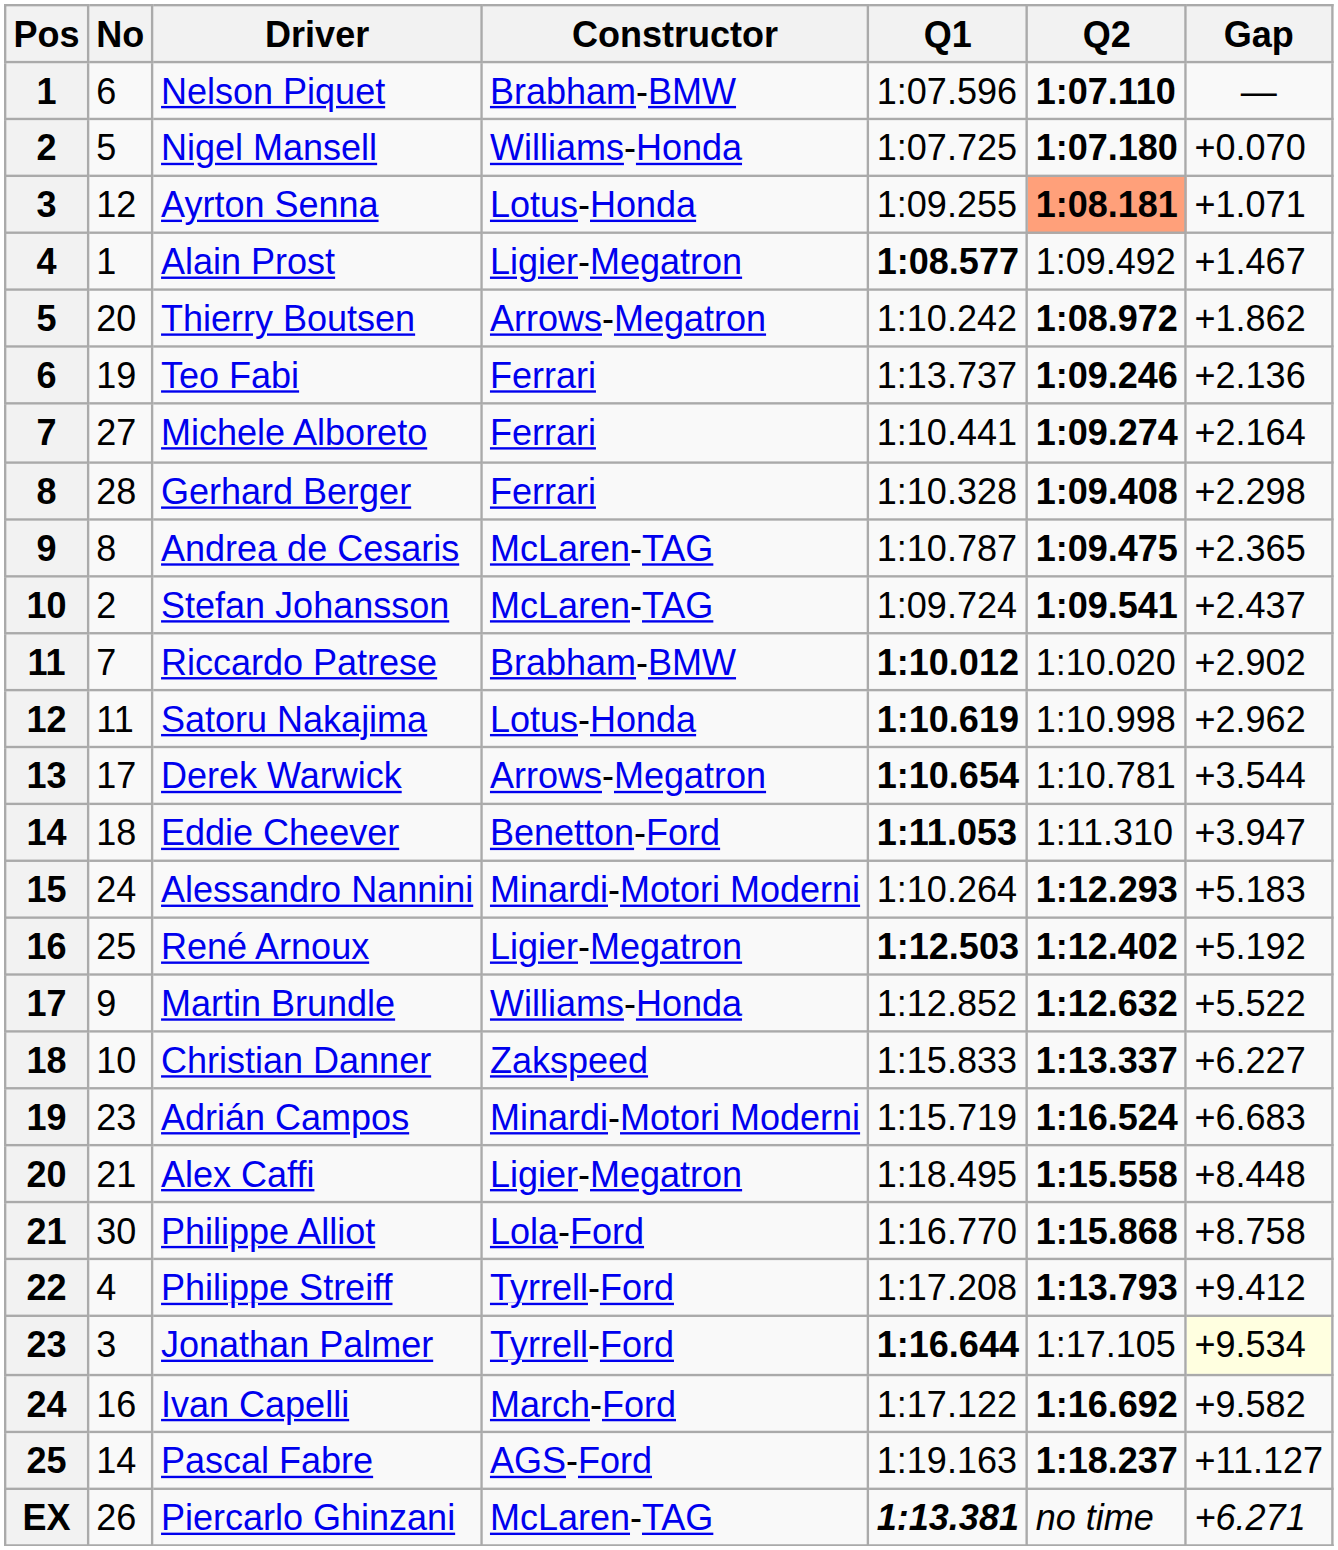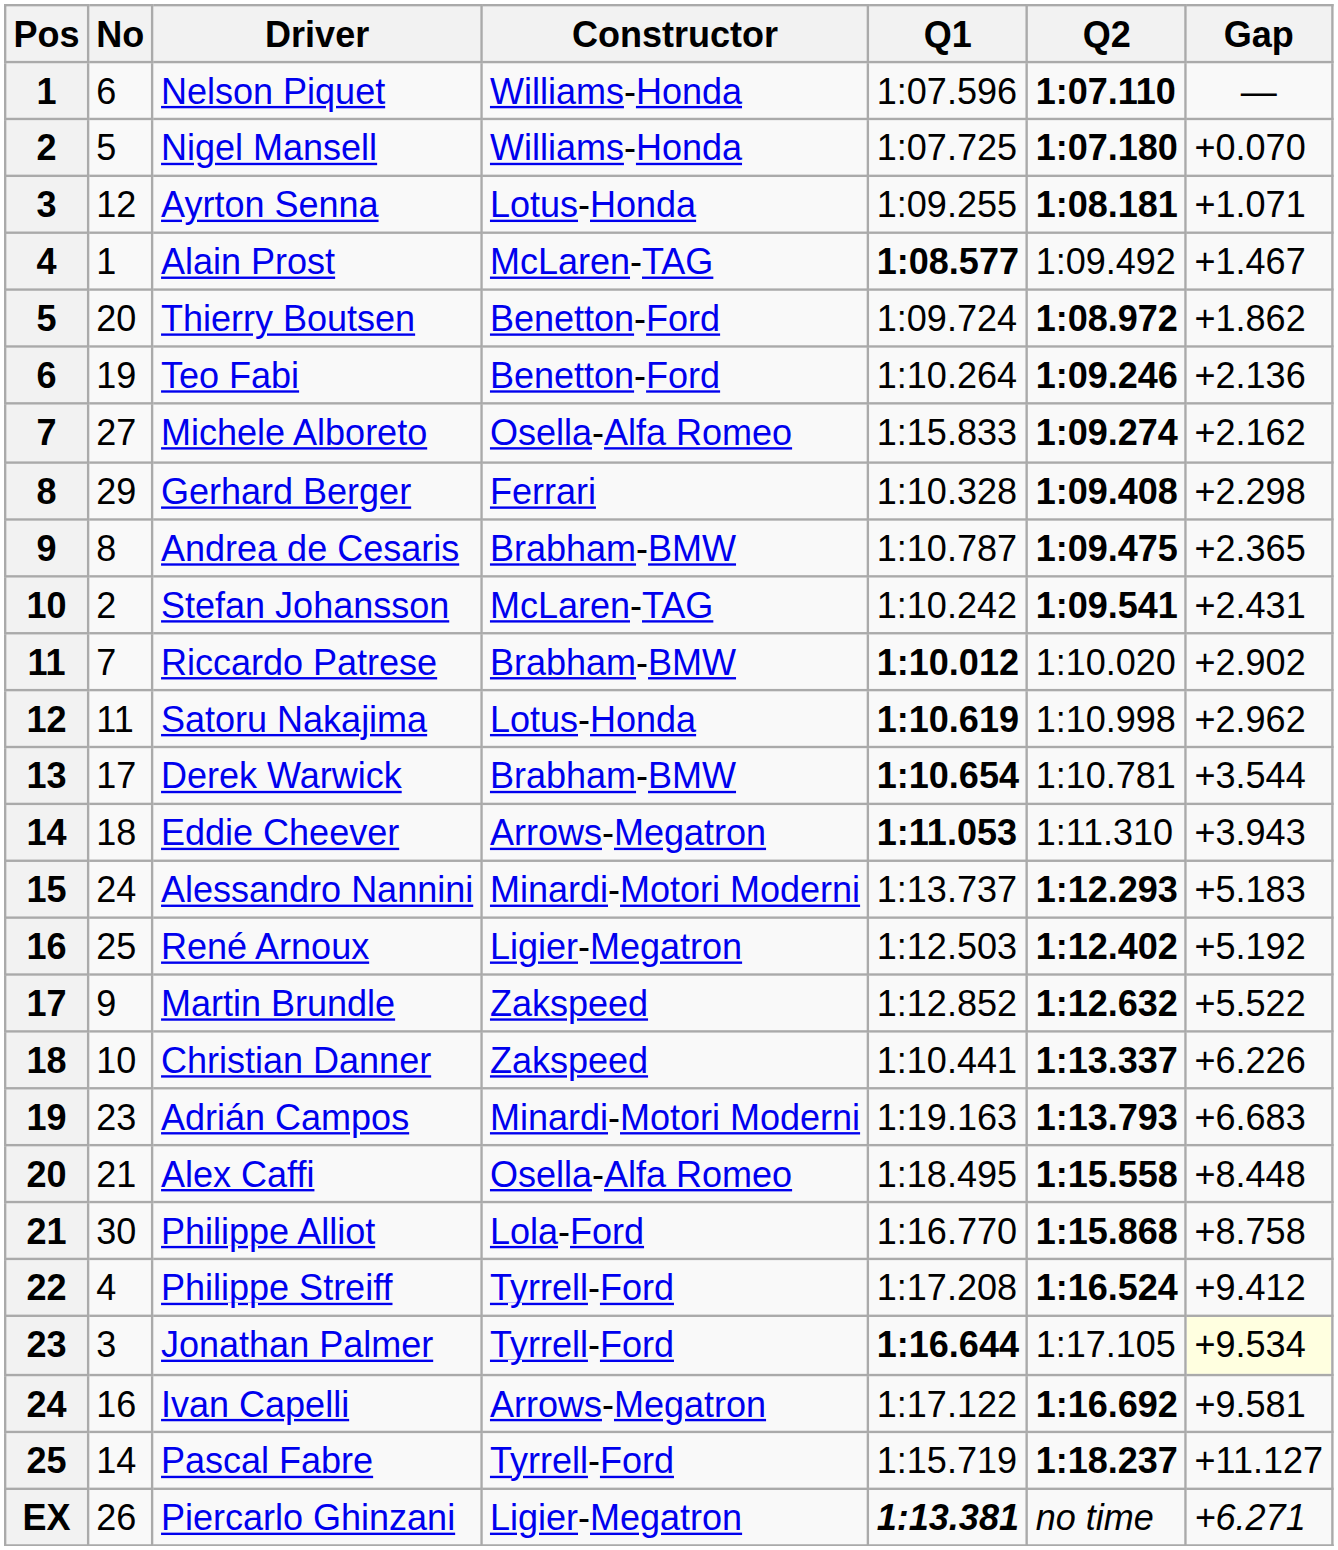Nelson Piquet | Constructor: Brabham-BMW -> Williams-Honda
Ayrton Senna | Q2: lightsalmon background -> no background
Alain Prost | Constructor: Ligier-Megatron -> McLaren-TAG
Thierry Boutsen | Constructor: Arrows-Megatron -> Benetton-Ford
Thierry Boutsen | Q1: 1:10.242 -> 1:09.724
Teo Fabi | Constructor: Ferrari -> Benetton-Ford
Teo Fabi | Q1: 1:13.737 -> 1:10.264
Michele Alboreto | Constructor: Ferrari -> Osella-Alfa Romeo
Michele Alboreto | Q1: 1:10.441 -> 1:15.833
Michele Alboreto | Gap: +2.164 -> +2.162
Gerhard Berger | No: 28 -> 29
Andrea de Cesaris | Constructor: McLaren-TAG -> Brabham-BMW
Stefan Johansson | Q1: 1:09.724 -> 1:10.242
Stefan Johansson | Gap: +2.437 -> +2.431
Derek Warwick | Constructor: Arrows-Megatron -> Brabham-BMW
Eddie Cheever | Constructor: Benetton-Ford -> Arrows-Megatron
Eddie Cheever | Gap: +3.947 -> +3.943
Alessandro Nannini | Q1: 1:10.264 -> 1:13.737
René Arnoux | Q1: bold -> normal
Martin Brundle | Constructor: Williams-Honda -> Zakspeed
Christian Danner | Q1: 1:15.833 -> 1:10.441
Christian Danner | Gap: +6.227 -> +6.226
Adrián Campos | Q1: 1:15.719 -> 1:19.163
Adrián Campos | Q2: 1:16.524 -> 1:13.793
Alex Caffi | Constructor: Ligier-Megatron -> Osella-Alfa Romeo
Philippe Streiff | Q2: 1:13.793 -> 1:16.524
Ivan Capelli | Constructor: March-Ford -> Arrows-Megatron
Ivan Capelli | Gap: +9.582 -> +9.581
Pascal Fabre | Constructor: AGS-Ford -> Tyrrell-Ford
Pascal Fabre | Q1: 1:19.163 -> 1:15.719
Piercarlo Ghinzani | Constructor: McLaren-TAG -> Ligier-Megatron
